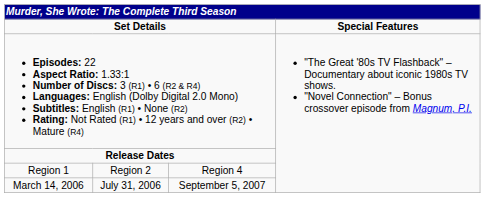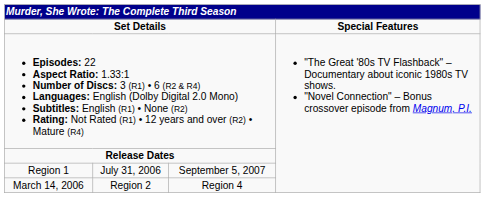Region 1 | column 2: Region 2 -> July 31, 2006
Region 1 | column 3: Region 4 -> September 5, 2007
March 14, 2006 | column 2: July 31, 2006 -> Region 2
March 14, 2006 | column 3: September 5, 2007 -> Region 4
